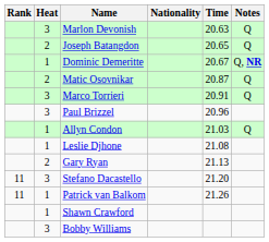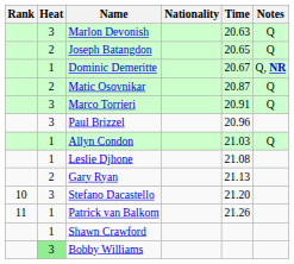Stefano Dacastello | Rank: 11 -> 10
Bobby Williams | Heat: no background -> lightgreen background
